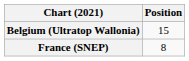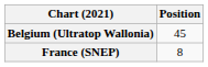Belgium (Ultratop Wallonia) | Position: 15 -> 45
